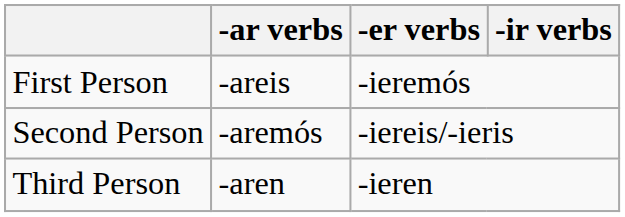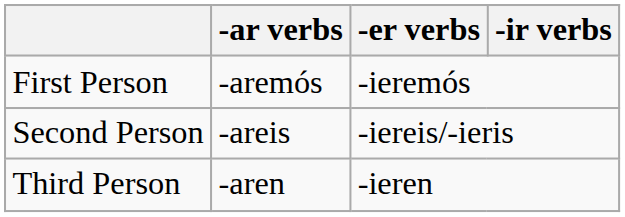First Person | -ar verbs: -areis -> -aremós
Second Person | -ar verbs: -aremós -> -areis
